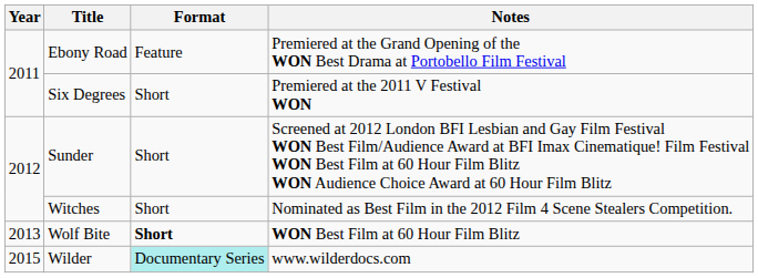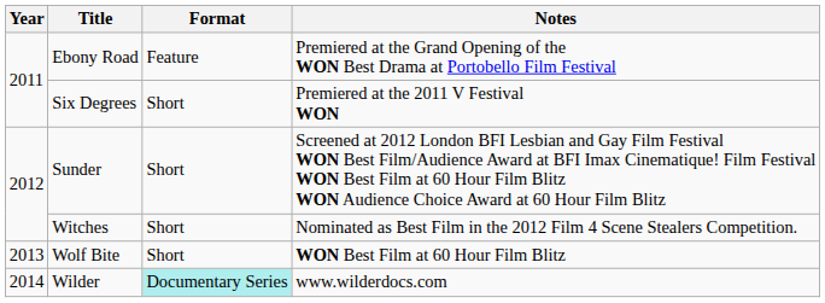Wolf Bite | Format: bold -> normal
Wilder | Year: 2015 -> 2014
